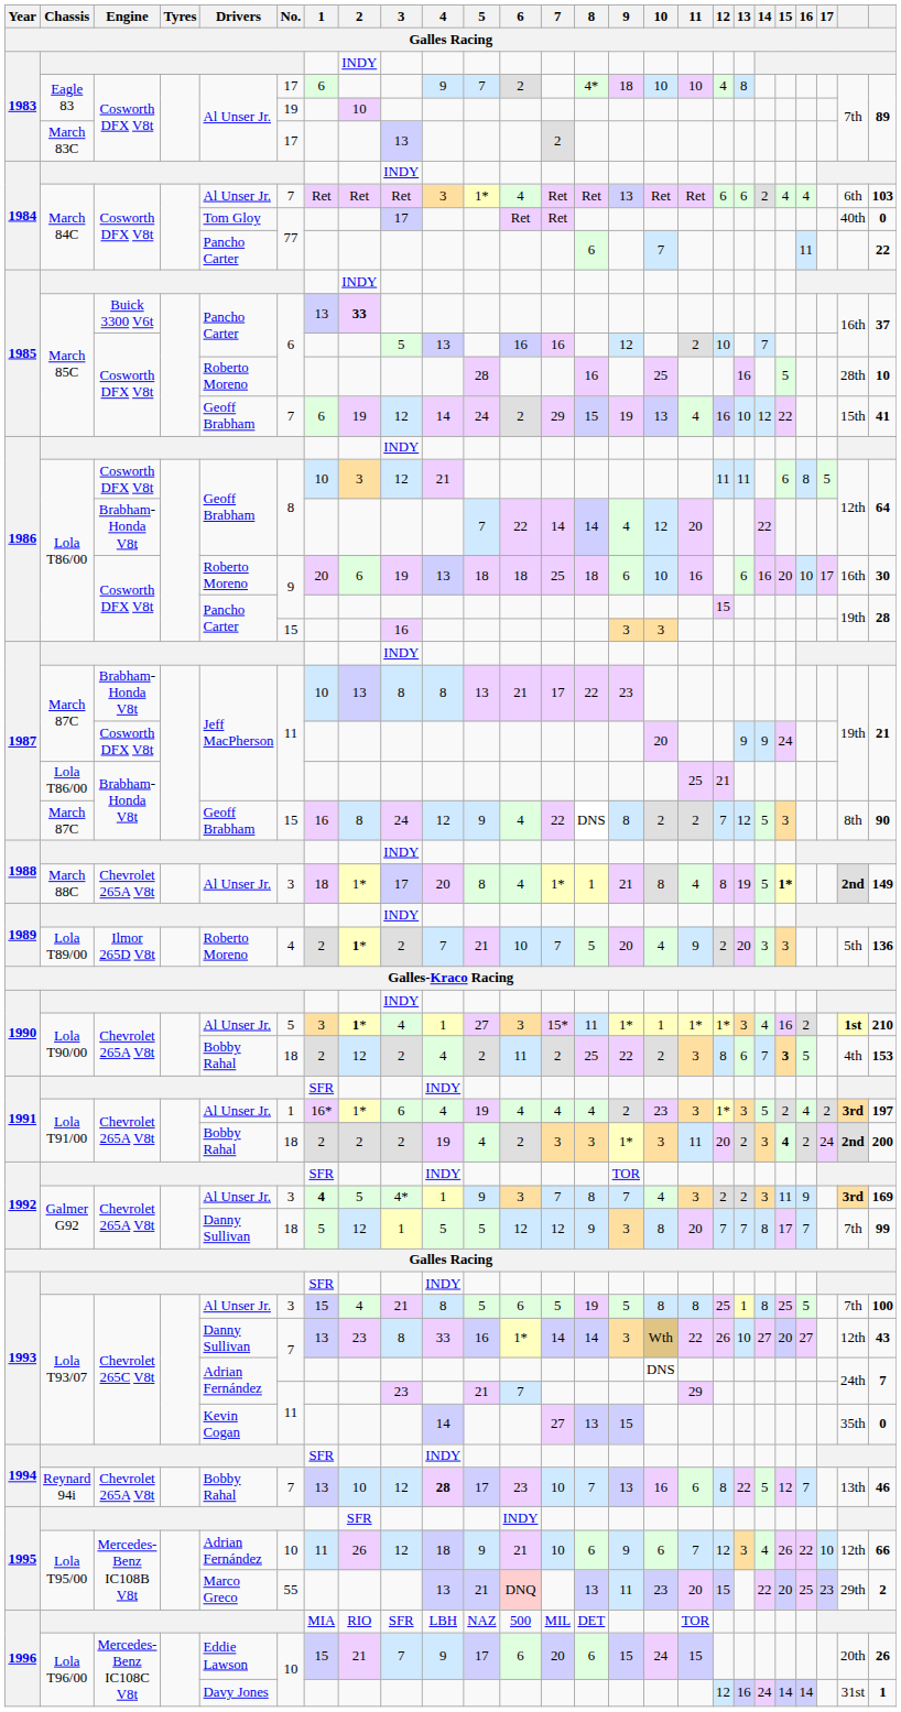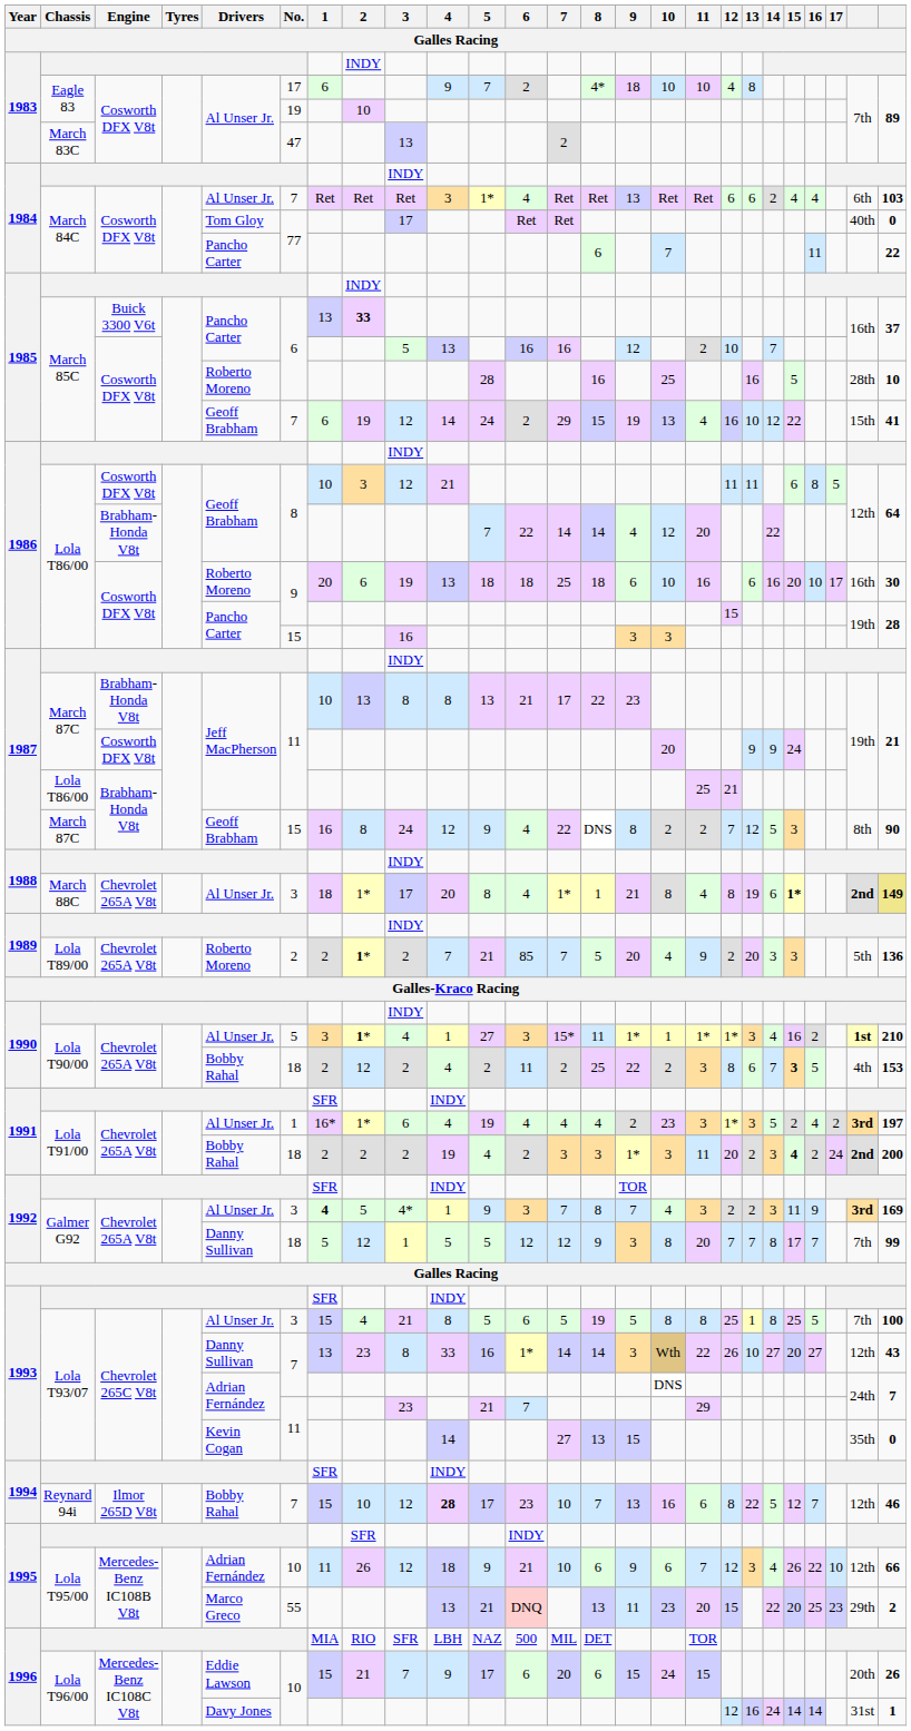March 83C | No.: 17 -> 47
March 88C | 14: 5 -> 6
March 88C | column 25: no background -> khaki background
Lola T89/00 | Engine: Ilmor 265D V8t -> Chevrolet 265A V8t
Lola T89/00 | No.: 4 -> 2
Lola T89/00 | 6: 10 -> 85
Reynard 94i | Engine: Chevrolet 265A V8t -> Ilmor 265D V8t
Reynard 94i | 1: 13 -> 15
Reynard 94i | column 24: 13th -> 12th
